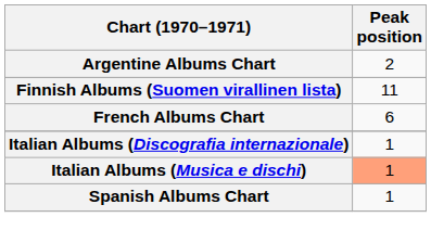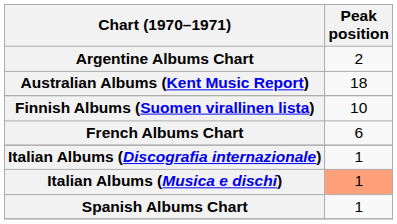+ row: Australian Albums (Kent Music Report) | 18
Finnish Albums (Suomen virallinen lista) | Peak position: 11 -> 10
